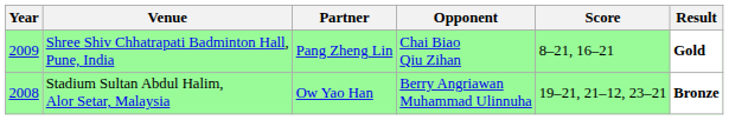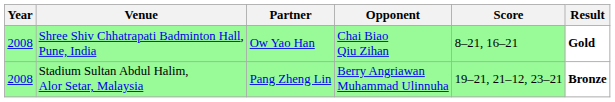Shree Shiv Chhatrapati Badminton Hall, Pune, India | Year: 2009 -> 2008
Shree Shiv Chhatrapati Badminton Hall, Pune, India | Partner: Pang Zheng Lin -> Ow Yao Han
Stadium Sultan Abdul Halim, Alor Setar, Malaysia | Partner: Ow Yao Han -> Pang Zheng Lin
